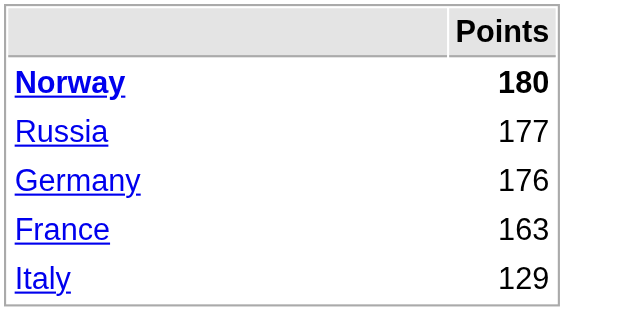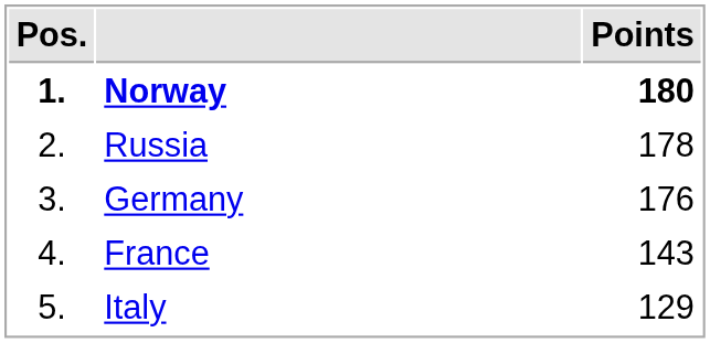+ column: Pos. | 1. | 2. | 3. | 4. | 5.
Russia | Points: 177 -> 178
France | Points: 163 -> 143
